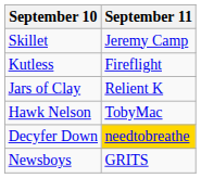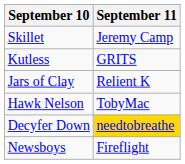Kutless | September 11: Fireflight -> GRITS
Newsboys | September 11: GRITS -> Fireflight
